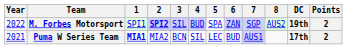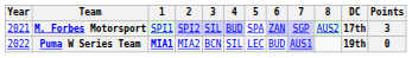M. Forbes Motorsport | Year: 2022 -> 2021
M. Forbes Motorsport | 2: bold -> normal
M. Forbes Motorsport | DC: 19th -> 17th
M. Forbes Motorsport | Points: 2 -> 3
Puma W Series Team | Year: 2021 -> 2022
Puma W Series Team | DC: 17th -> 19th
Puma W Series Team | Points: 2 -> 0
